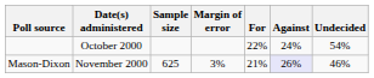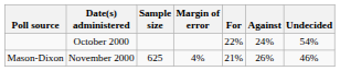Mason-Dixon | Margin of error: 3% -> 4%
Mason-Dixon | Against: lavender background -> no background
